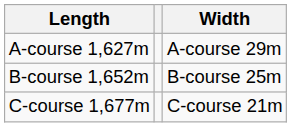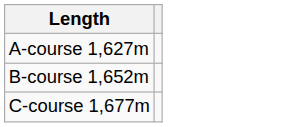- column: Width | A-course 29m | B-course 25m | C-course 21m
